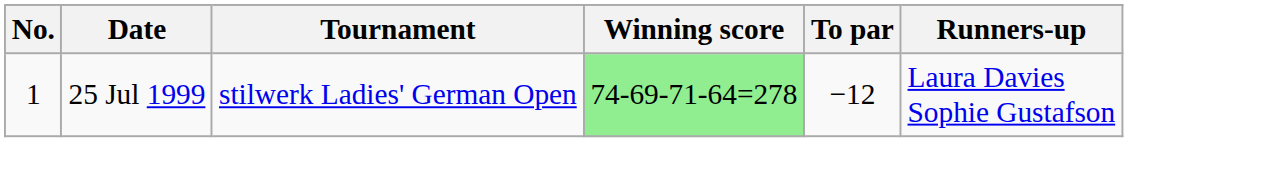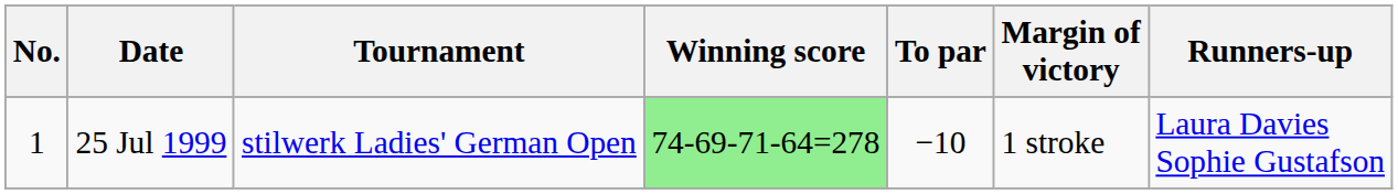+ column: Margin of victory | 1 stroke
25 Jul 1999 | To par: −12 -> −10
